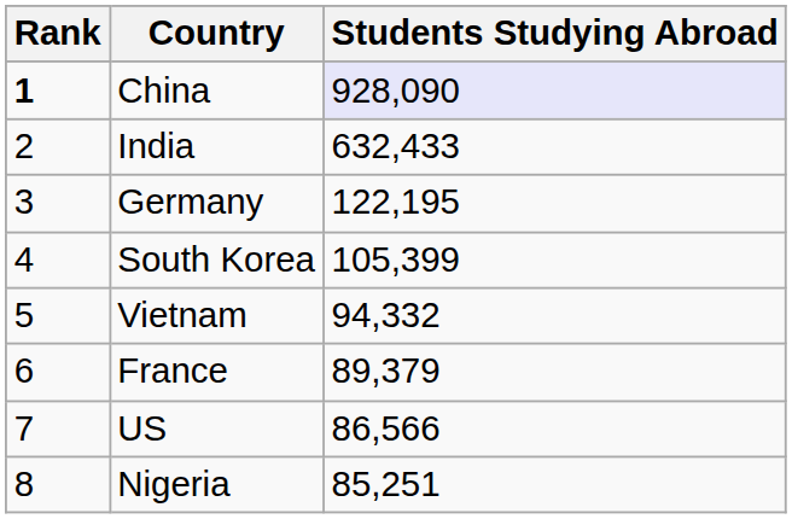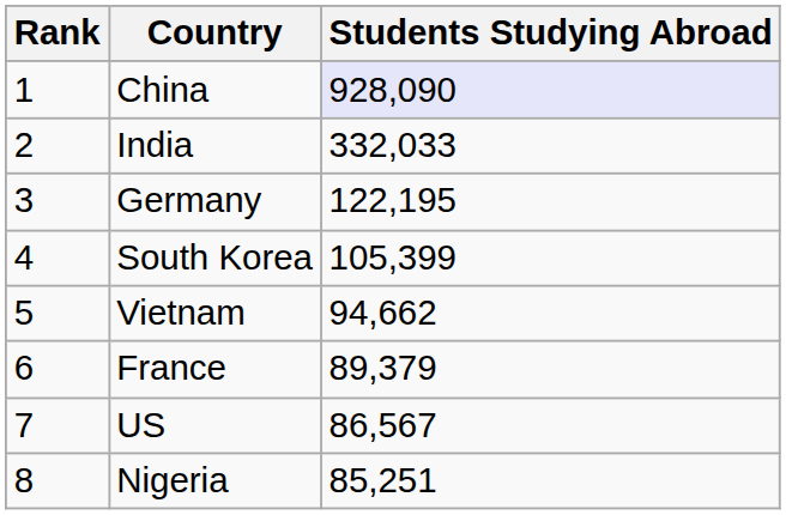China | Rank: bold -> normal
India | Students Studying Abroad: 632,433 -> 332,033
Vietnam | Students Studying Abroad: 94,332 -> 94,662
US | Students Studying Abroad: 86,566 -> 86,567
